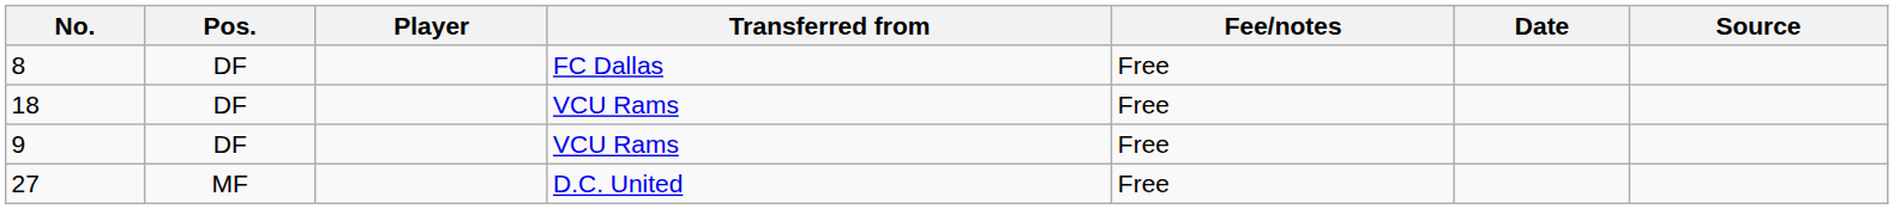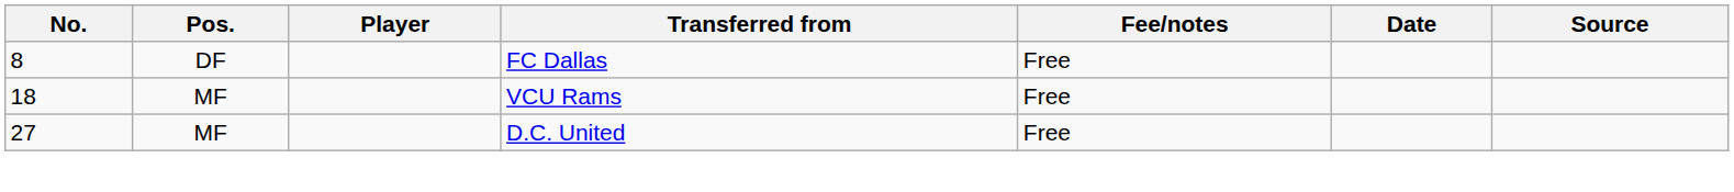18 | Pos.: DF -> MF
- row: 9 | DF | VCU Rams | Free
